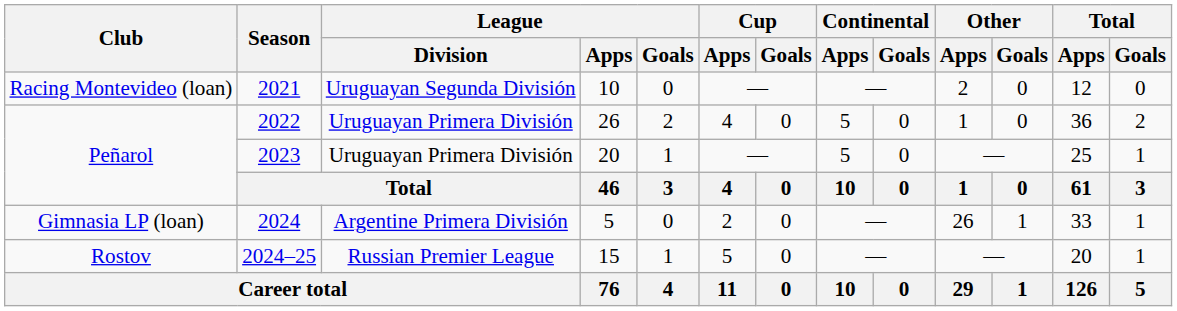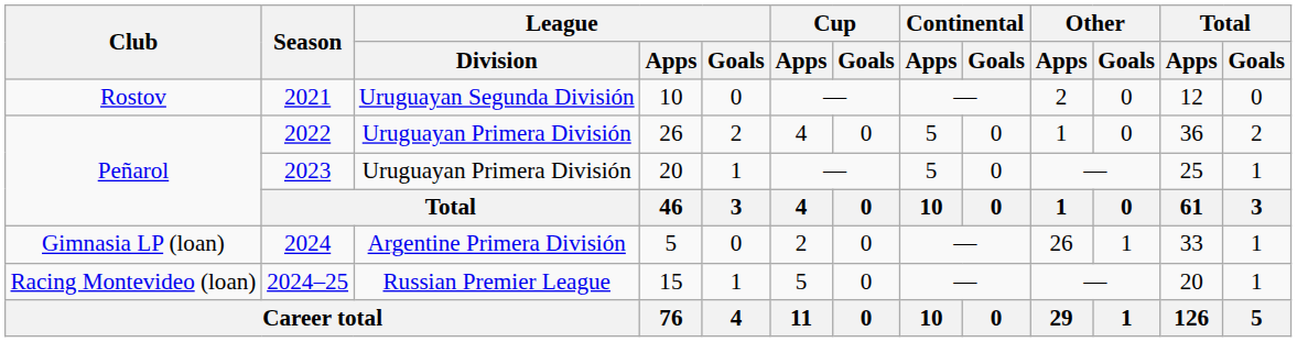2021 | Club: Racing Montevideo (loan) -> Rostov
2024–25 | Club: Rostov -> Racing Montevideo (loan)
